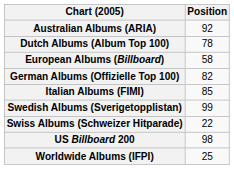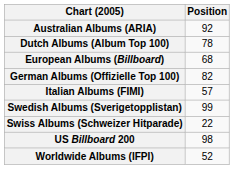European Albums (Billboard) | Position: 58 -> 68
Italian Albums (FIMI) | Position: 85 -> 57
Worldwide Albums (IFPI) | Position: 25 -> 52
